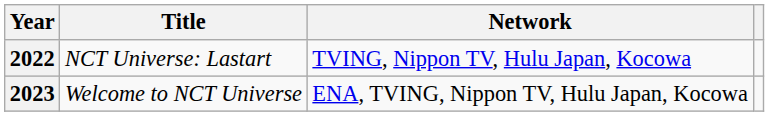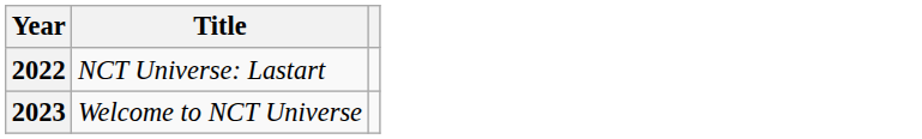- column: Network | TVING, Nippon TV, Hulu Japan, Kocowa | ENA, TVING, Nippon TV, Hulu Japan, Kocowa
